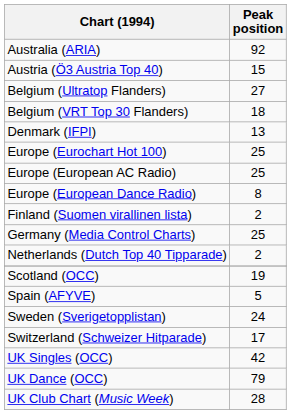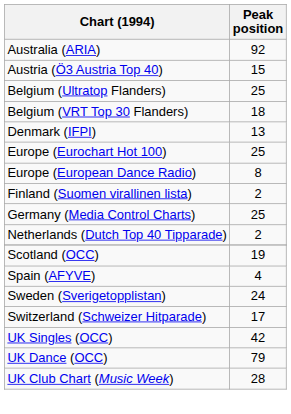Belgium (Ultratop Flanders) | Peak position: 27 -> 25
- row: Europe (European AC Radio) | 25
Spain (AFYVE) | Peak position: 5 -> 4
